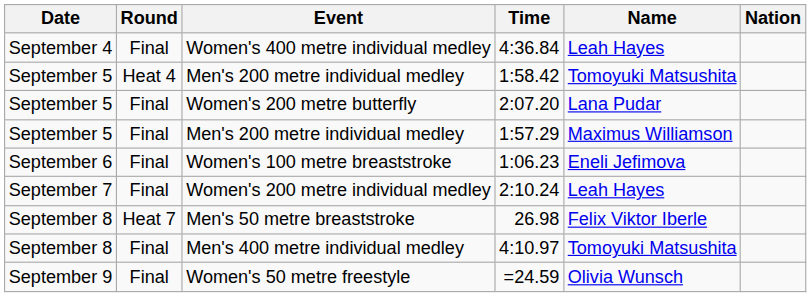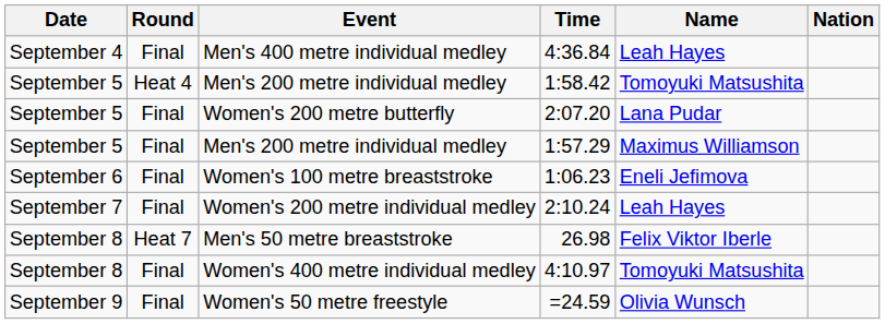4:36.84 | Event: Women's 400 metre individual medley -> Men's 400 metre individual medley
4:10.97 | Event: Men's 400 metre individual medley -> Women's 400 metre individual medley
